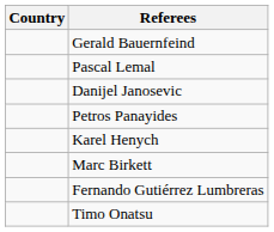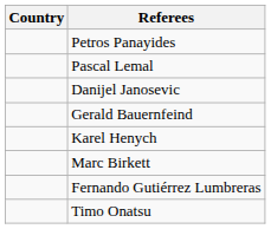rows swapped: Gerald Bauernfeind <-> Petros Panayides
